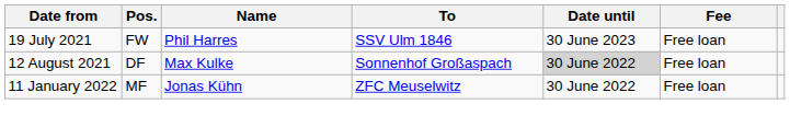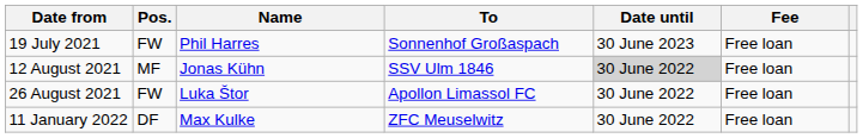19 July 2021 | To: SSV Ulm 1846 -> Sonnenhof Großaspach
12 August 2021 | Pos.: DF -> MF
12 August 2021 | Name: Max Kulke -> Jonas Kühn
12 August 2021 | To: Sonnenhof Großaspach -> SSV Ulm 1846
+ row: 26 August 2021 | FW | Luka Štor | Apollon Limassol FC | 30 June 2022 | Free loan
11 January 2022 | Pos.: MF -> DF
11 January 2022 | Name: Jonas Kühn -> Max Kulke
